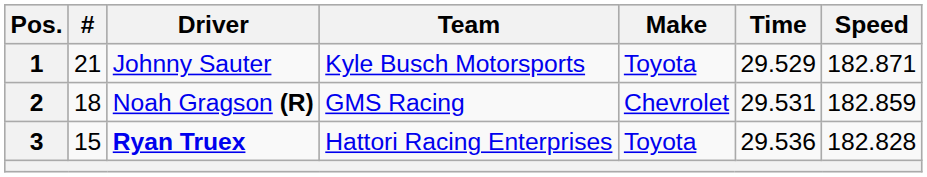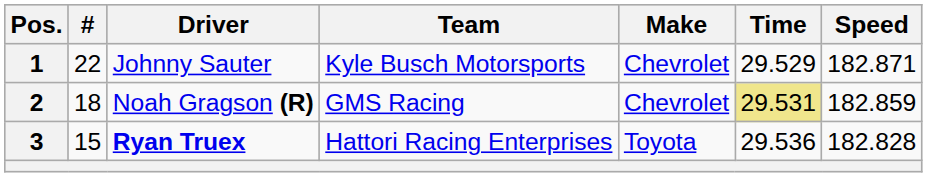1 | #: 21 -> 22
1 | Make: Toyota -> Chevrolet
2 | Time: no background -> khaki background
